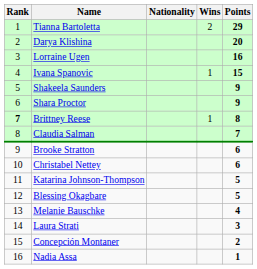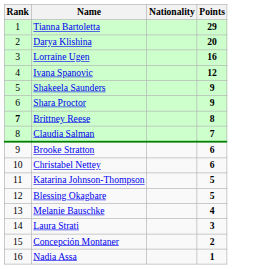- column: Wins | 2 | 1 | 1
Ivana Spanovic | Points: 15 -> 12
